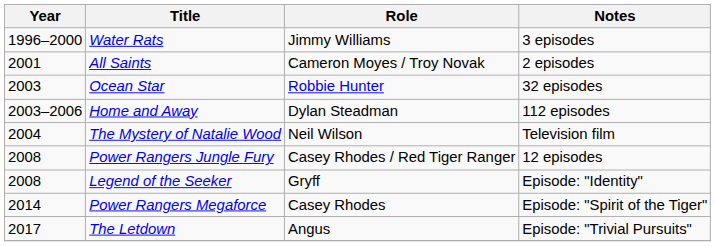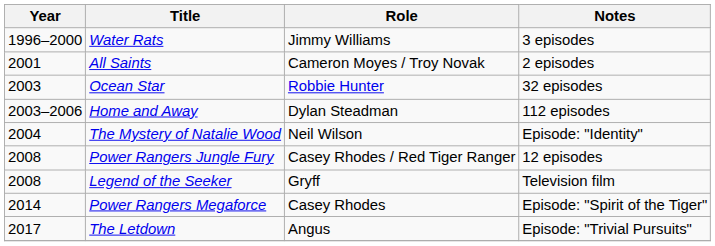The Mystery of Natalie Wood | Notes: Television film -> Episode: "Identity"
Legend of the Seeker | Notes: Episode: "Identity" -> Television film
